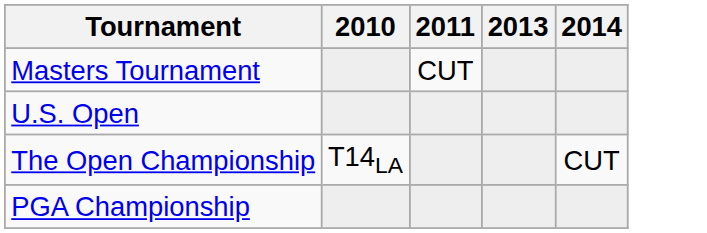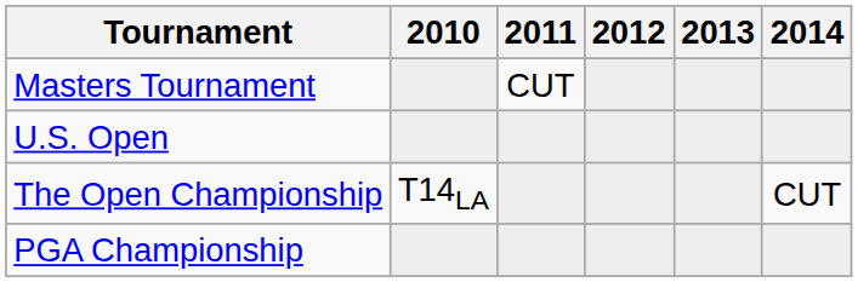+ column: 2012
